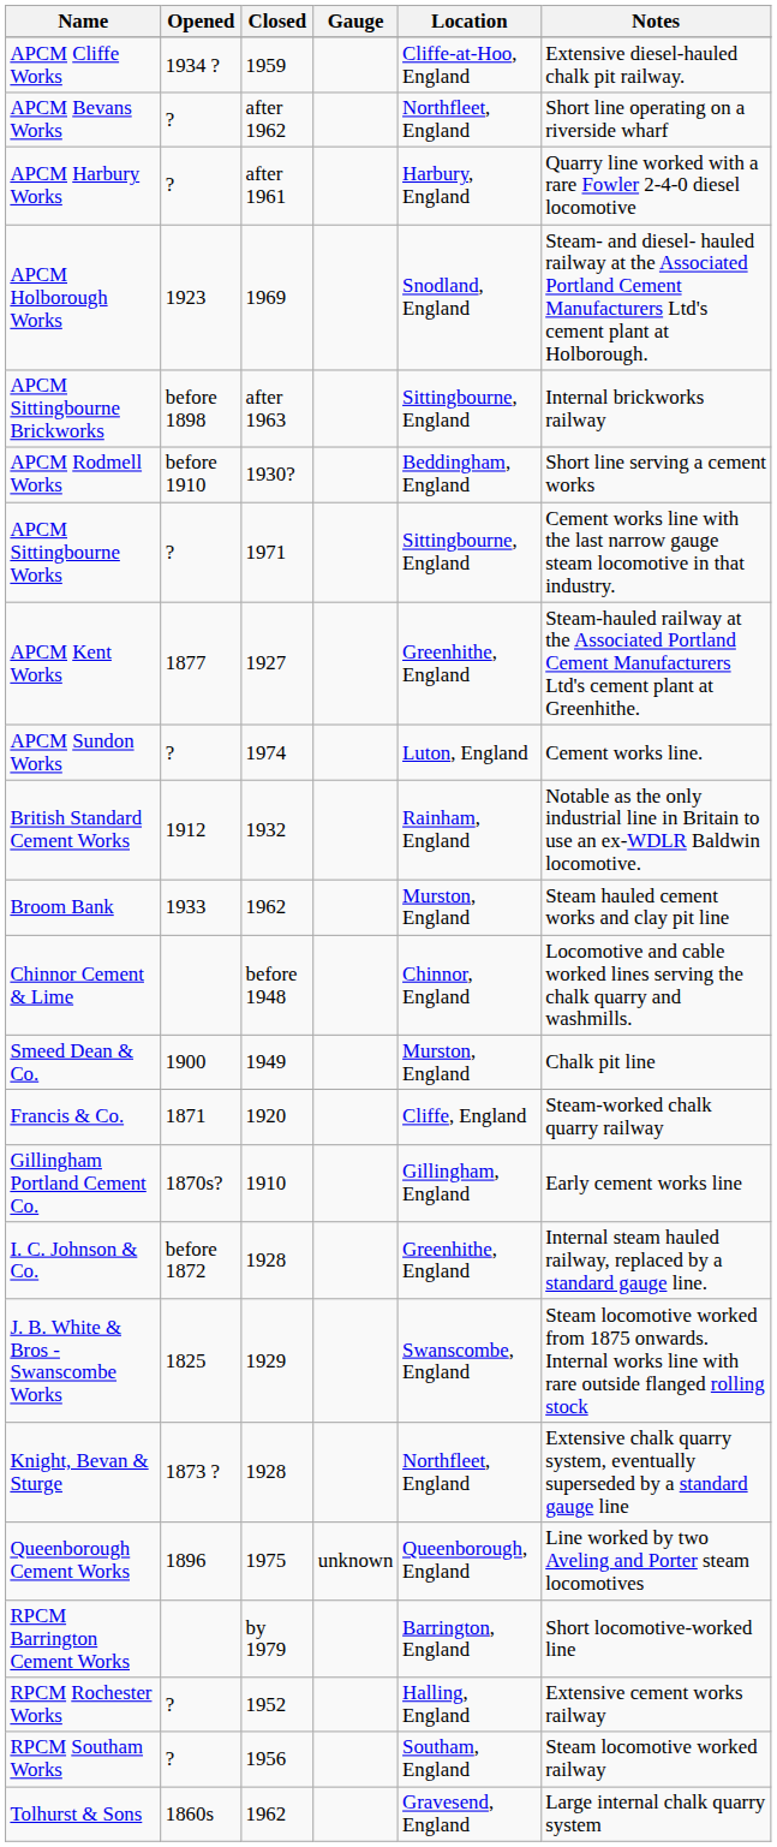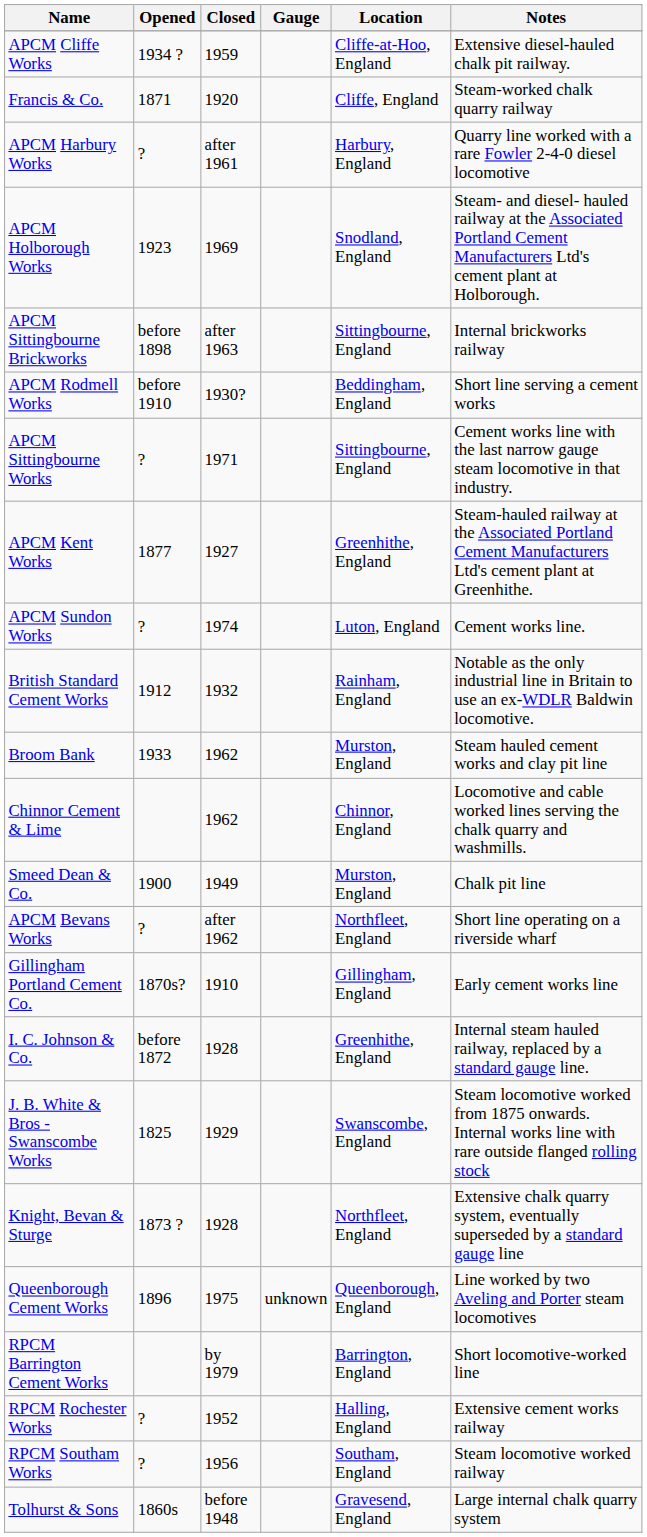rows swapped: APCM Bevans Works <-> Francis & Co.
Chinnor Cement & Lime | Closed: before 1948 -> 1962
Tolhurst & Sons | Closed: 1962 -> before 1948
